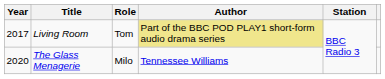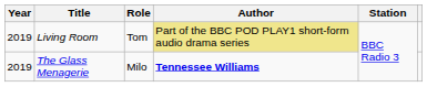Living Room | Year: 2017 -> 2019
The Glass Menagerie | Year: 2020 -> 2019
The Glass Menagerie | Author: normal -> bold
